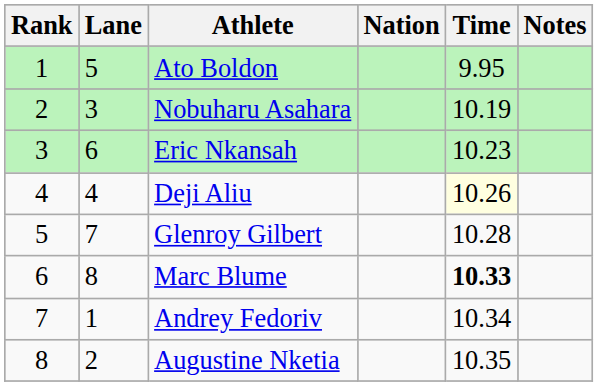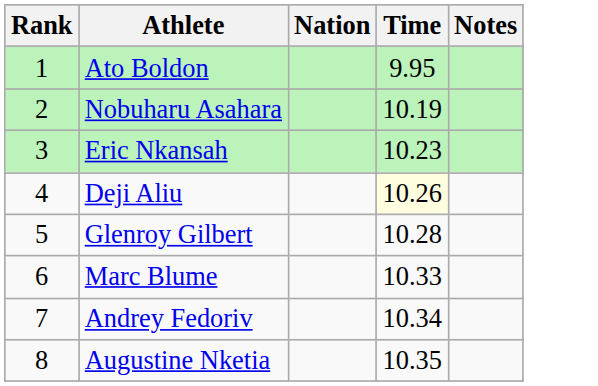- column: Lane | 5 | 3 | 6 | 4 | 7 | 8 | 1 | 2
Marc Blume | Time: bold -> normal
